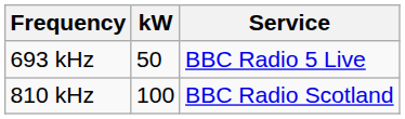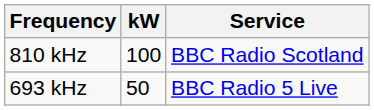rows swapped: 693 kHz <-> 810 kHz
